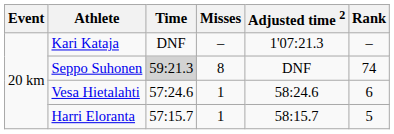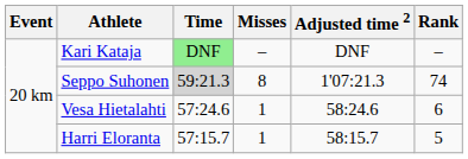Kari Kataja | Time: no background -> lightgreen background
Kari Kataja | Adjusted time 2: 1'07:21.3 -> DNF
Seppo Suhonen | Adjusted time 2: DNF -> 1'07:21.3
